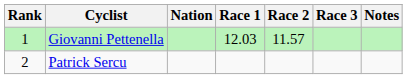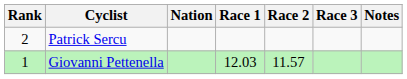rows swapped: Giovanni Pettenella <-> Patrick Sercu
